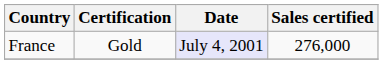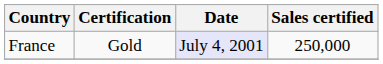France | Sales certified: 276,000 -> 250,000
